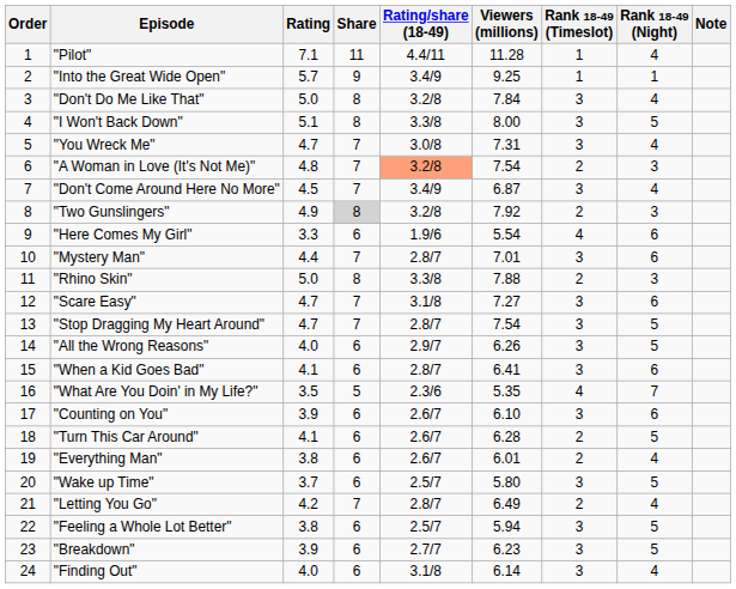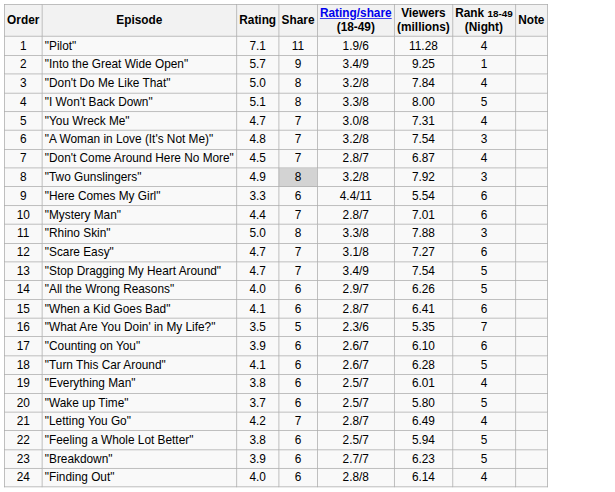- column: Rank 18-49 (Timeslot) | 1 | 1 | 3 | 3 | 3 | 2 | 3 | 2 | 4 | 3 | 2 | 3 | 3 | 3 | 3 | 4 | 3 | 2 | 2 | 3 | 2 | 3 | 3 | 3
"Pilot" | Rating/share (18-49): 4.4/11 -> 1.9/6
"A Woman in Love (It's Not Me)" | Rating/share (18-49): lightsalmon background -> no background
"Don't Come Around Here No More" | Rating/share (18-49): 3.4/9 -> 2.8/7
"Here Comes My Girl" | Rating/share (18-49): 1.9/6 -> 4.4/11
"Stop Dragging My Heart Around" | Rating/share (18-49): 2.8/7 -> 3.4/9
"Everything Man" | Rating/share (18-49): 2.6/7 -> 2.5/7
"Finding Out" | Rating/share (18-49): 3.1/8 -> 2.8/8
